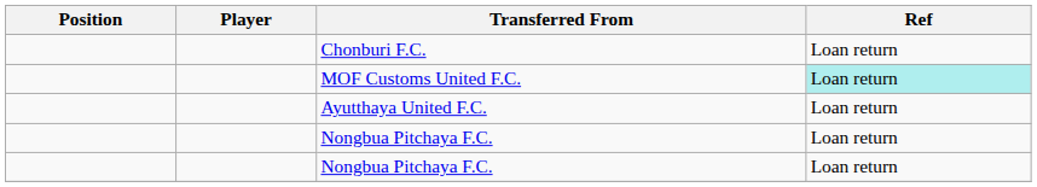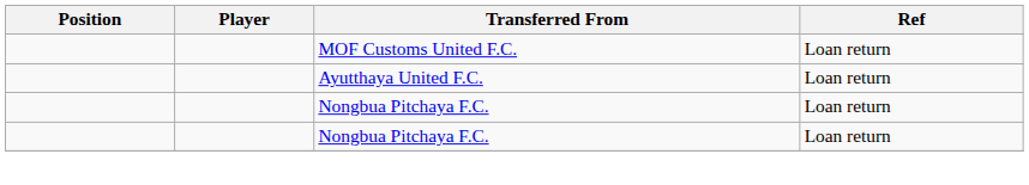- row: Chonburi F.C. | Loan return
MOF Customs United F.C. | Ref: paleturquoise background -> no background
